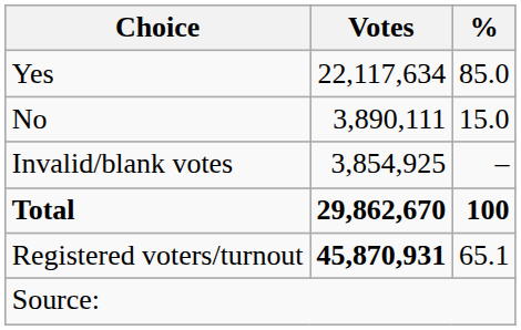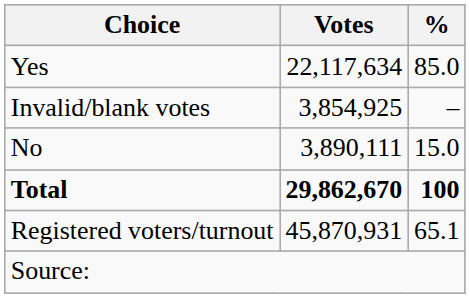rows swapped: No <-> Invalid/blank votes
Registered voters/turnout | Votes: bold -> normal
